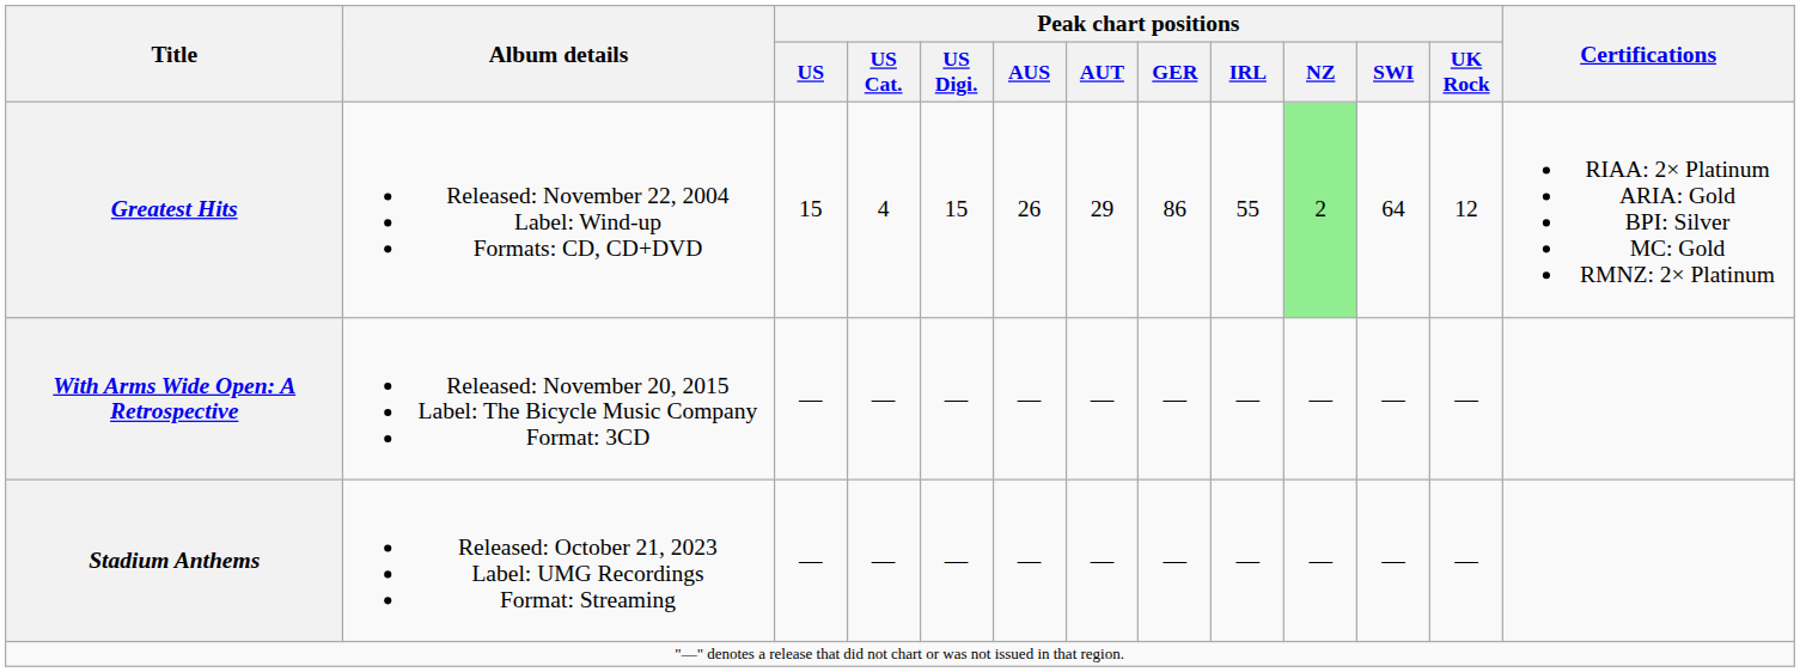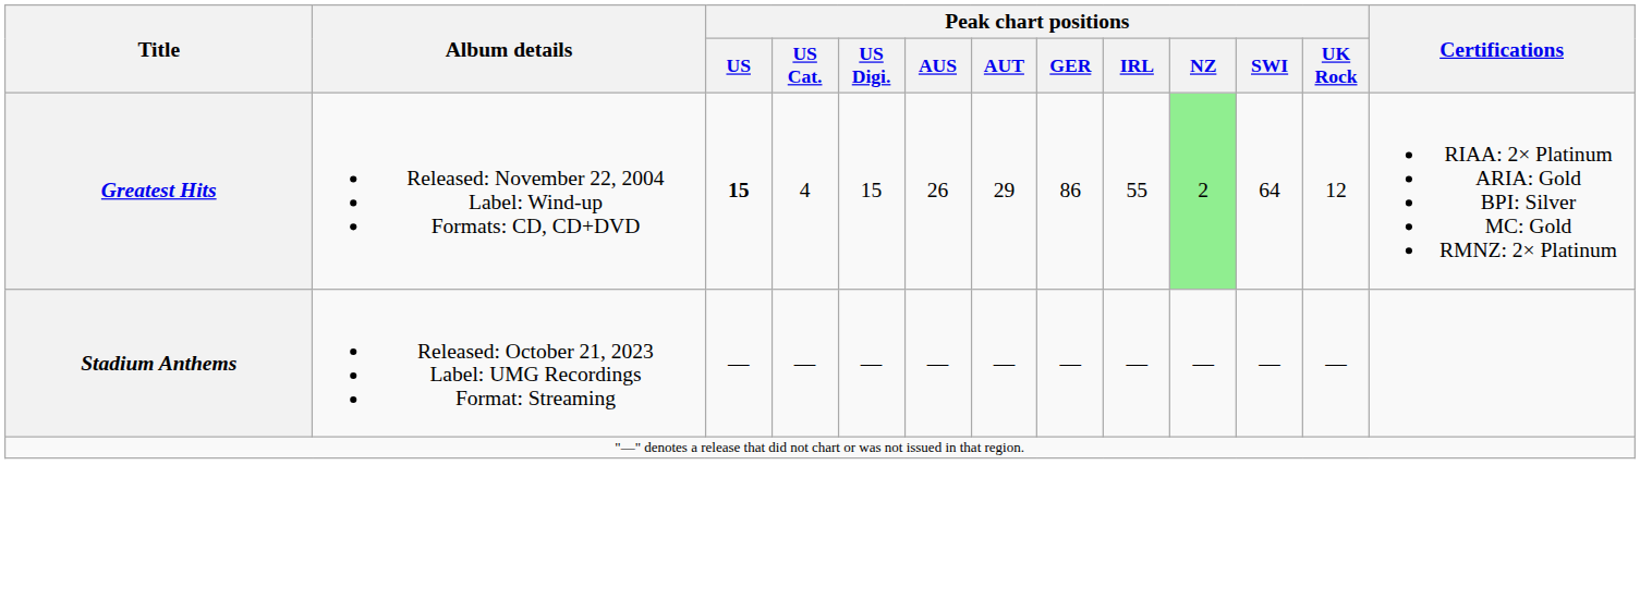Greatest Hits | Peak chart positions / US: normal -> bold
- row: With Arms Wide Open: A Retrospective | Released: November 20, 2015 Label: The Bicycle Music Company Format: 3CD | — | — | — | — | — | — | — | — | — | —
